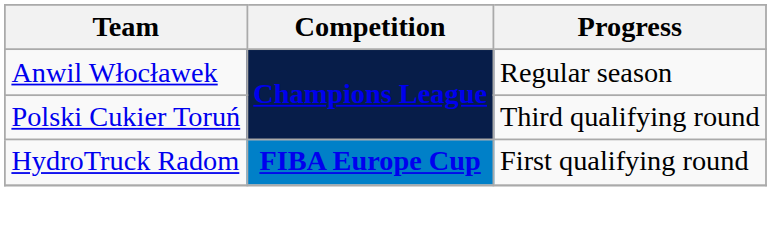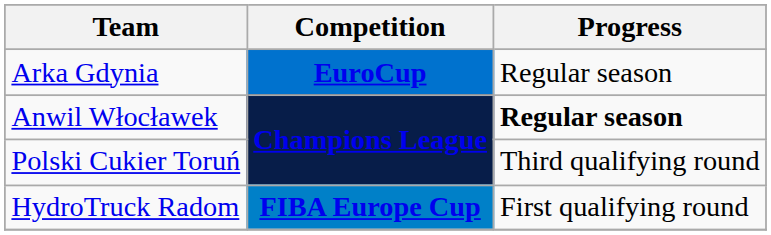+ row: Arka Gdynia | EuroCup | Regular season
Anwil Włocławek | Progress: normal -> bold
